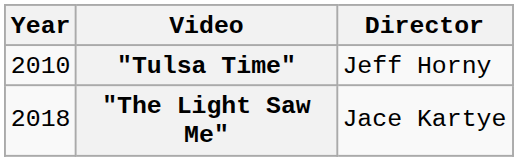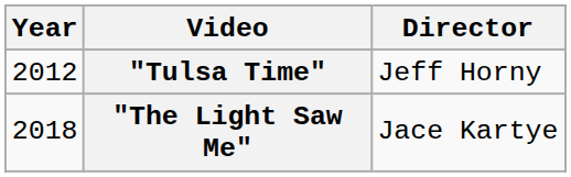"Tulsa Time" | Year: 2010 -> 2012
